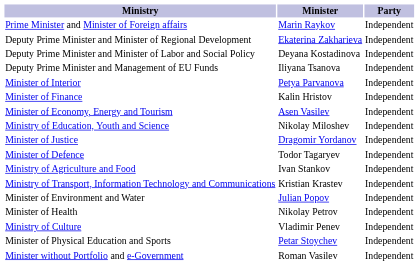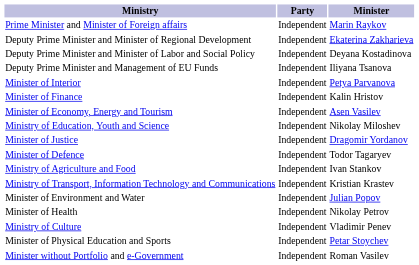columns swapped: Minister <-> Party
